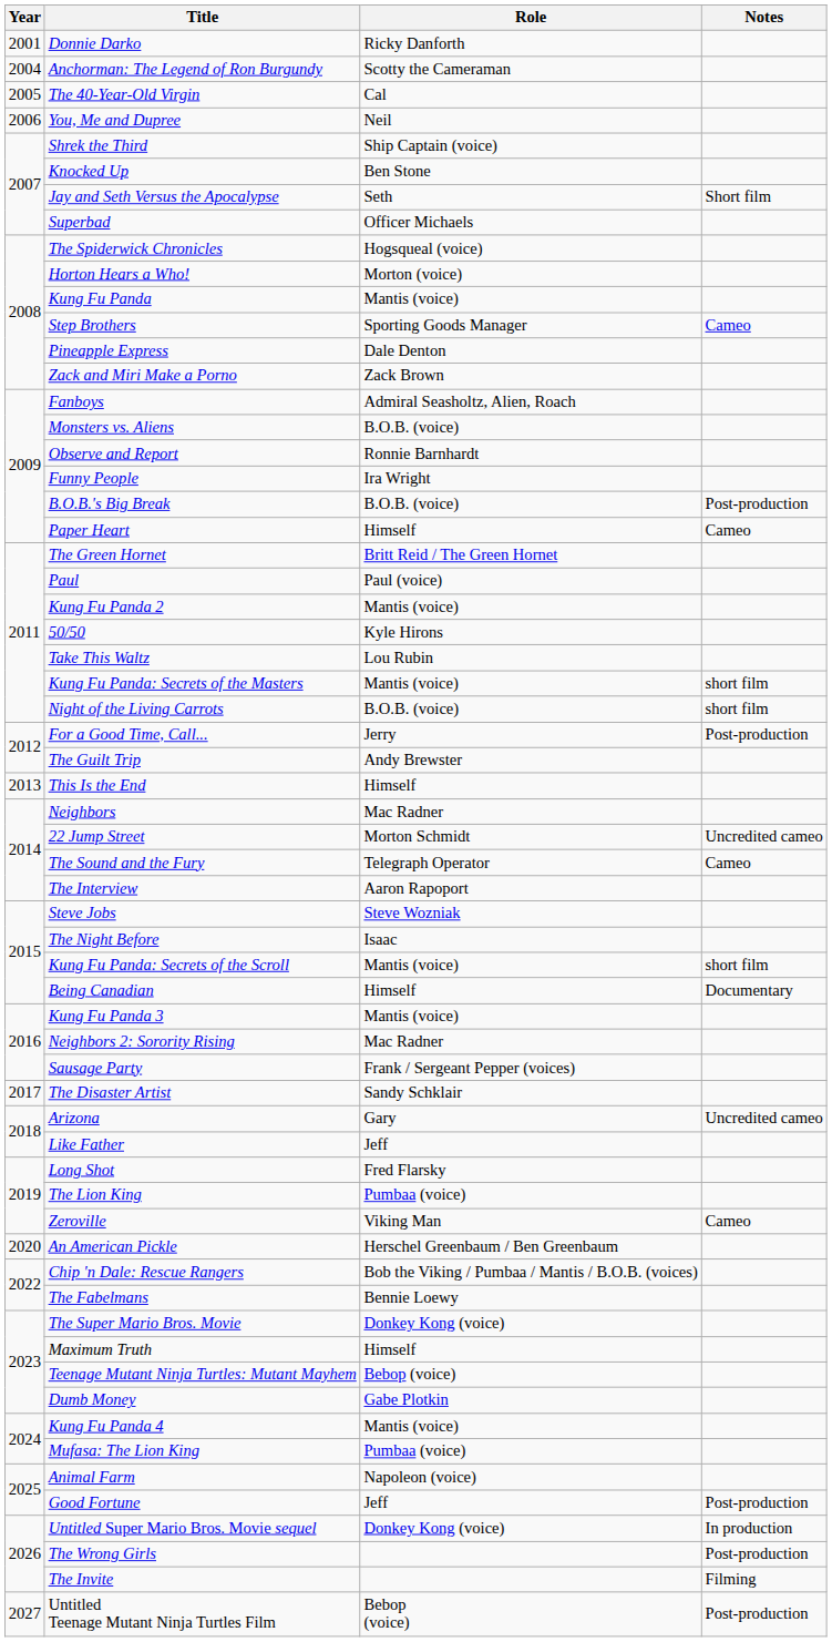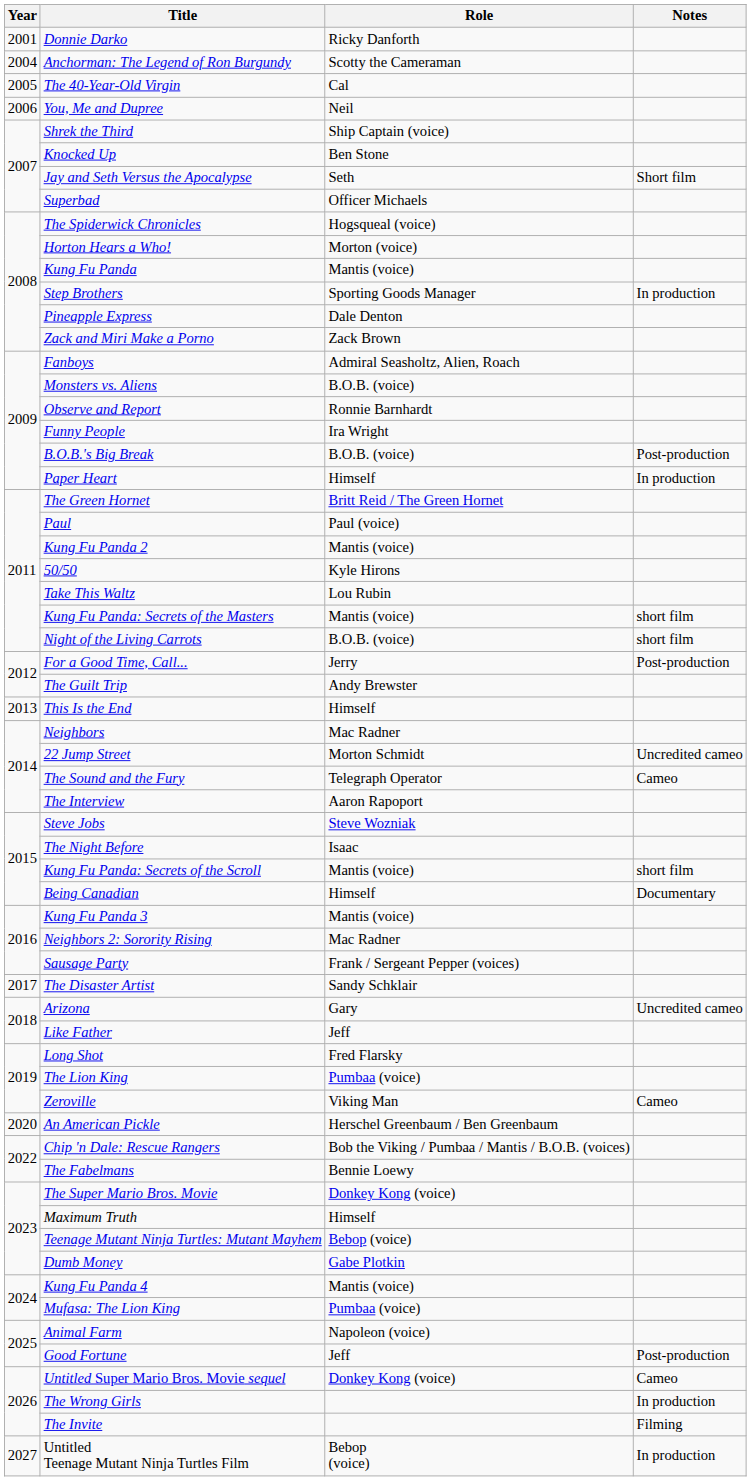Step Brothers | Notes: Cameo -> In production
Paper Heart | Notes: Cameo -> In production
Untitled Super Mario Bros. Movie sequel | Notes: In production -> Cameo
The Wrong Girls | Notes: Post-production -> In production
Untitled Teenage Mutant Ninja Turtles Film | Notes: Post-production -> In production
